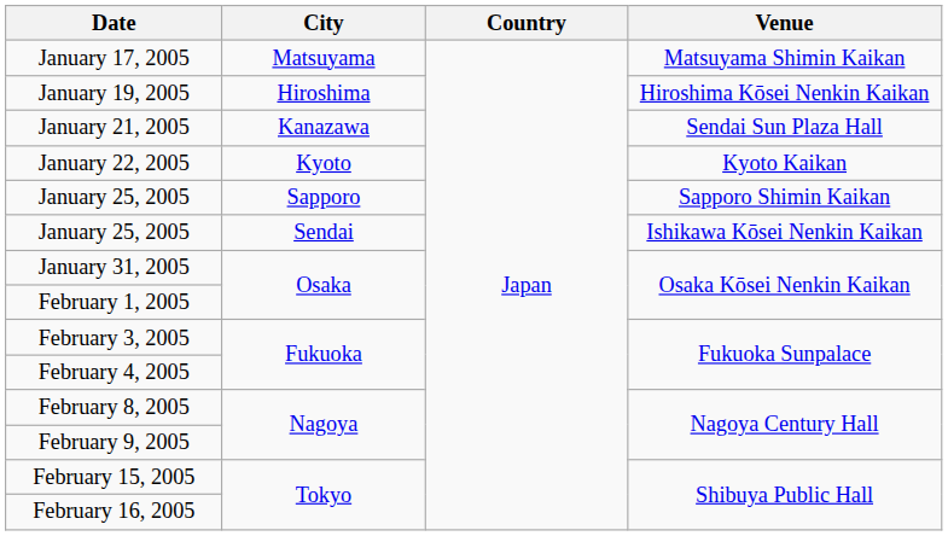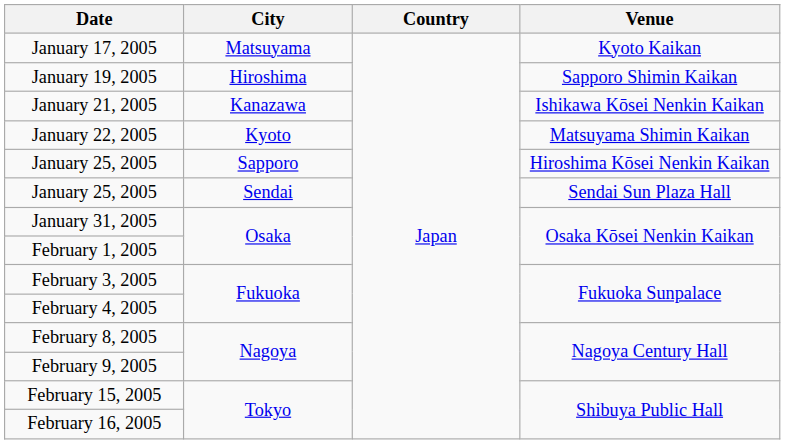January 17, 2005 | Venue: Matsuyama Shimin Kaikan -> Kyoto Kaikan
January 19, 2005 | Venue: Hiroshima Kōsei Nenkin Kaikan -> Sapporo Shimin Kaikan
January 21, 2005 | Venue: Sendai Sun Plaza Hall -> Ishikawa Kōsei Nenkin Kaikan
January 22, 2005 | Venue: Kyoto Kaikan -> Matsuyama Shimin Kaikan
January 25, 2005 / Sapporo | Venue: Sapporo Shimin Kaikan -> Hiroshima Kōsei Nenkin Kaikan
January 25, 2005 / Sendai | Venue: Ishikawa Kōsei Nenkin Kaikan -> Sendai Sun Plaza Hall
